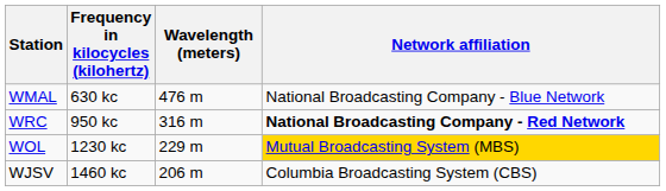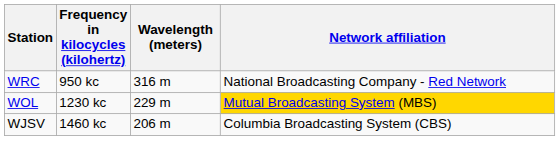- row: WMAL | 630 kc | 476 m | National Broadcasting Company - Blue Network
WRC | Network affiliation: bold -> normal
